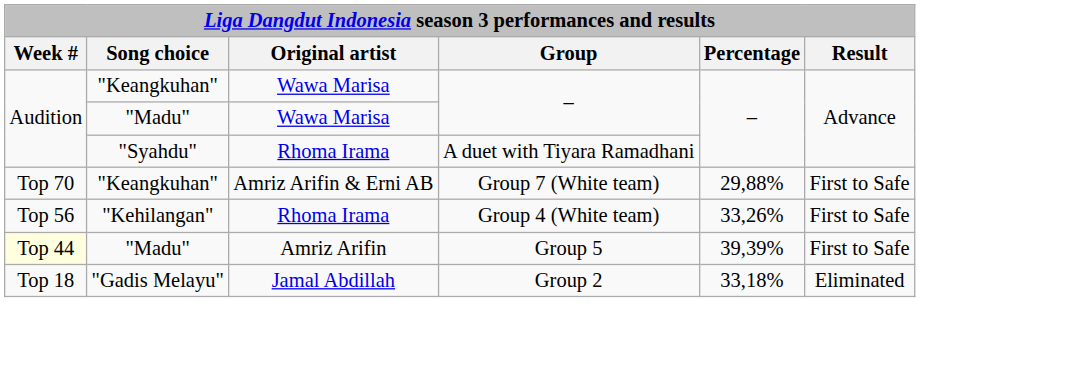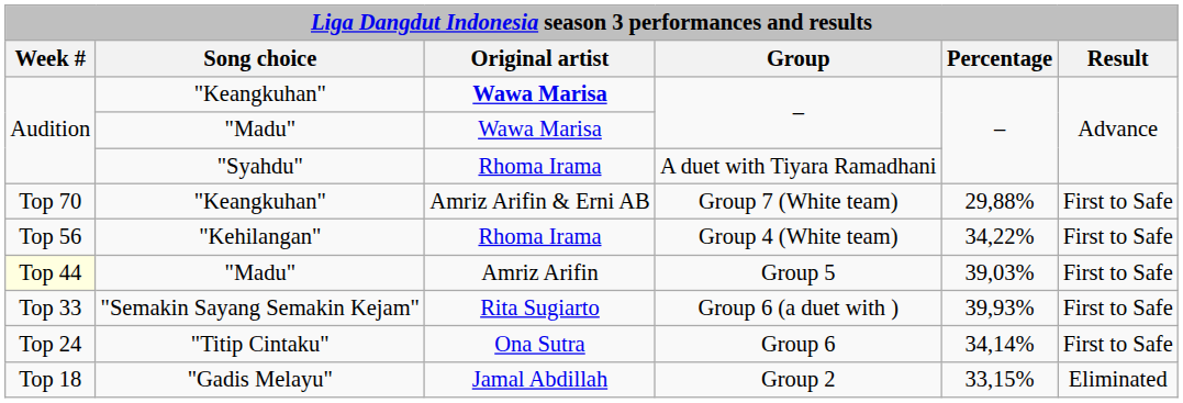"Keangkuhan" / – | Original artist: normal -> bold
Group 4 (White team) | Percentage: 33,26% -> 34,22%
Group 5 | Percentage: 39,39% -> 39,03%
+ row: Top 33 | "Semakin Sayang Semakin Kejam" | Rita Sugiarto | Group 6 (a duet with ) | 39,93% | First to Safe
+ row: Top 24 | "Titip Cintaku" | Ona Sutra | Group 6 | 34,14% | First to Safe
Group 2 | Percentage: 33,18% -> 33,15%
